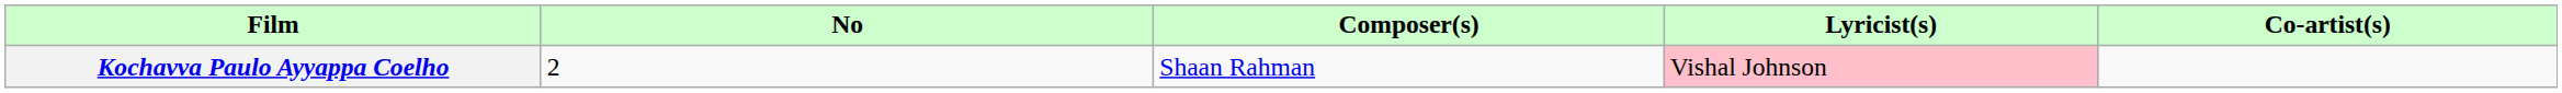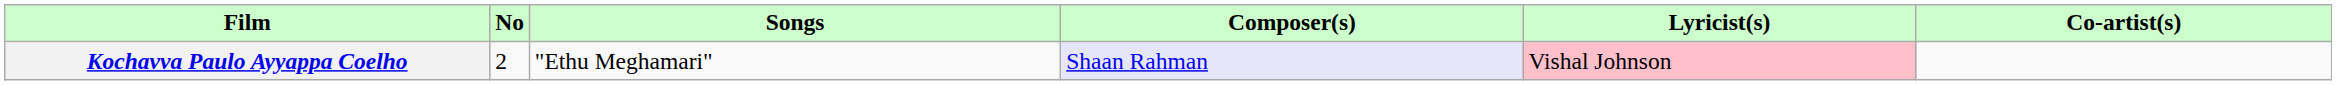+ column: Songs | "Ethu Meghamari"
Kochavva Paulo Ayyappa Coelho | Composer(s): no background -> lavender background
